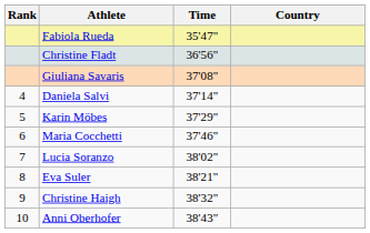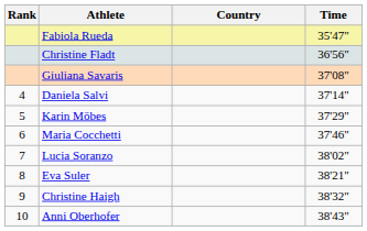columns swapped: Country <-> Time
